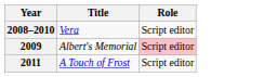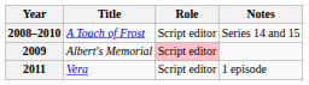+ column: Notes | Series 14 and 15 | 1 episode
2008–2010 | Title: Vera -> A Touch of Frost
2011 | Title: A Touch of Frost -> Vera
